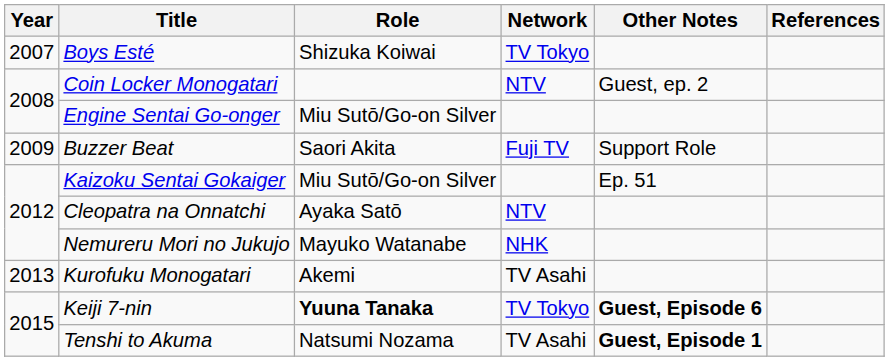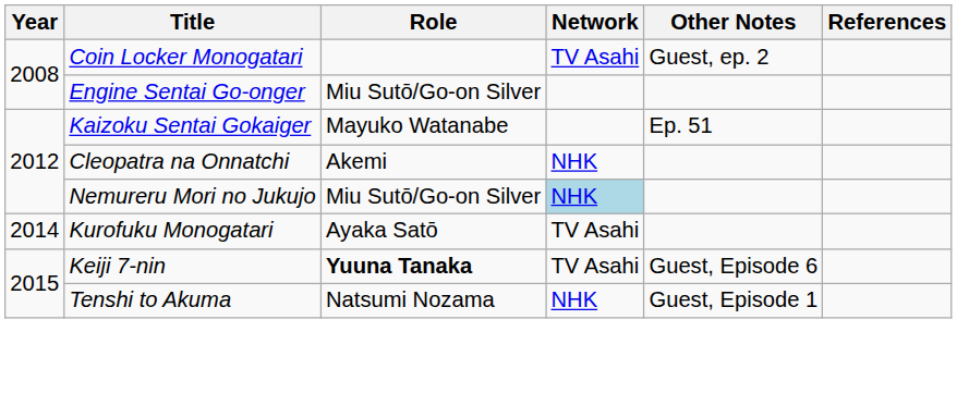- row: 2007 | Boys Esté | Shizuka Koiwai | TV Tokyo
Coin Locker Monogatari | Network: NTV -> TV Asahi
- row: 2009 | Buzzer Beat | Saori Akita | Fuji TV | Support Role
Kaizoku Sentai Gokaiger | Role: Miu Sutō/Go-on Silver -> Mayuko Watanabe
Cleopatra na Onnatchi | Role: Ayaka Satō -> Akemi
Cleopatra na Onnatchi | Network: NTV -> NHK
Nemureru Mori no Jukujo | Role: Mayuko Watanabe -> Miu Sutō/Go-on Silver
Nemureru Mori no Jukujo | Network: no background -> lightblue background
Kurofuku Monogatari | Year: 2013 -> 2014
Kurofuku Monogatari | Role: Akemi -> Ayaka Satō
Keiji 7-nin | Network: TV Tokyo -> TV Asahi
Keiji 7-nin | Other Notes: bold -> normal
Tenshi to Akuma | Network: TV Asahi -> NHK
Tenshi to Akuma | Other Notes: bold -> normal
